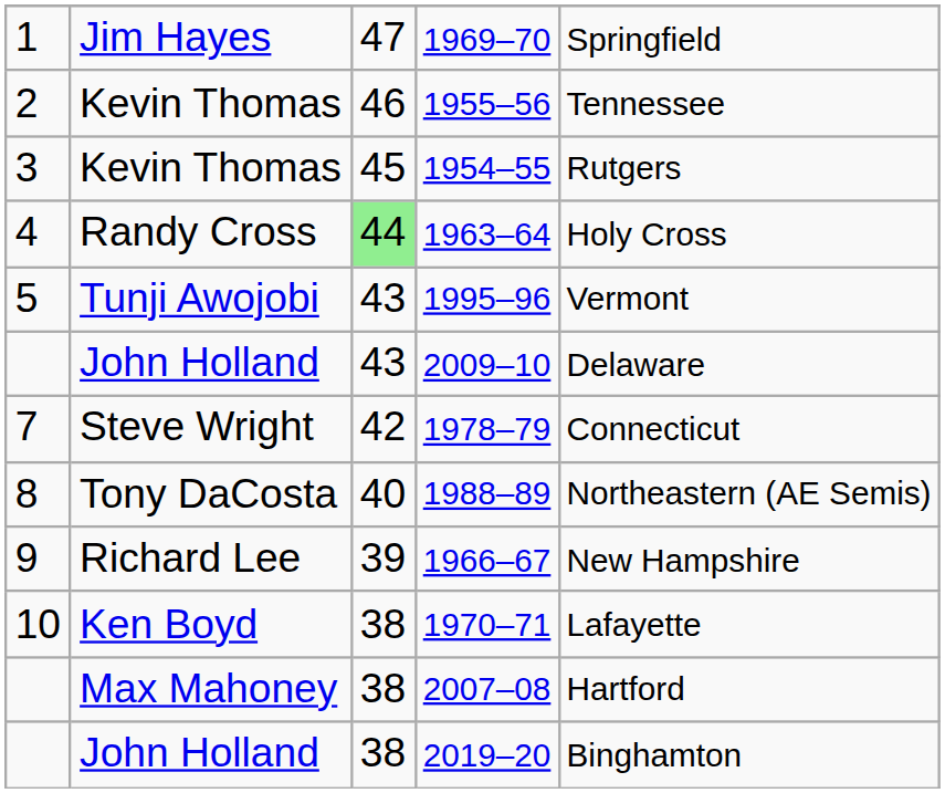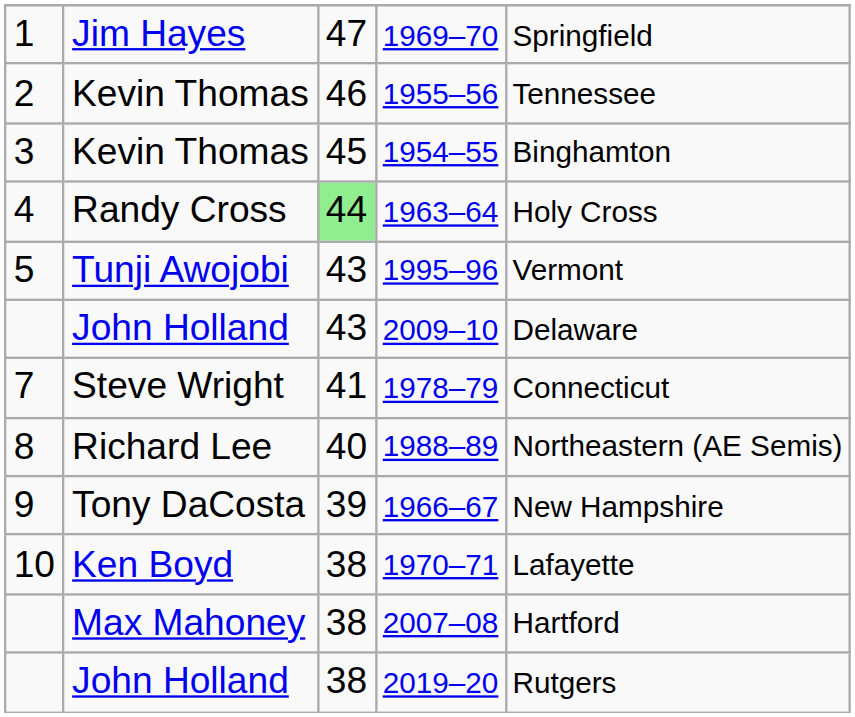1954–55 | column 5: Rutgers -> Binghamton
1978–79 | column 3: 42 -> 41
1988–89 | column 2: Tony DaCosta -> Richard Lee
1966–67 | column 2: Richard Lee -> Tony DaCosta
2019–20 | column 5: Binghamton -> Rutgers
